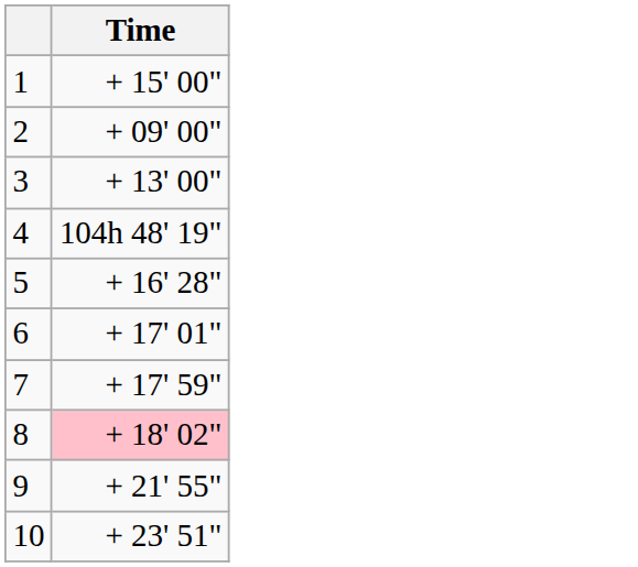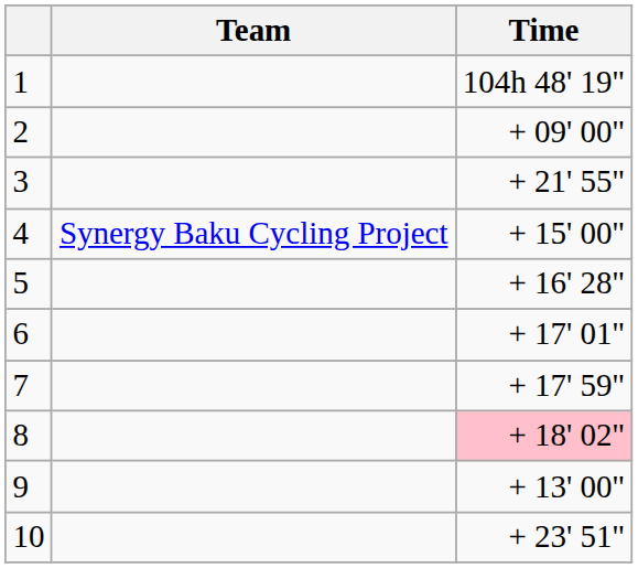+ column: Team | Synergy Baku Cycling Project
1 | Time: + 15' 00" -> 104h 48' 19"
3 | Time: + 13' 00" -> + 21' 55"
4 | Time: 104h 48' 19" -> + 15' 00"
9 | Time: + 21' 55" -> + 13' 00"
